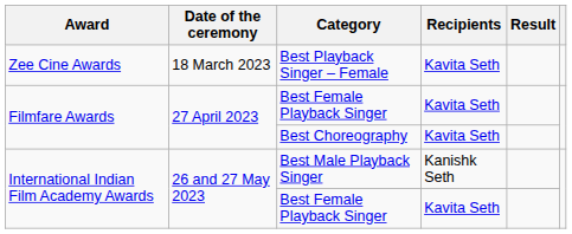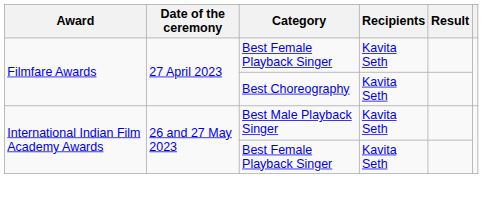- row: Zee Cine Awards | 18 March 2023 | Best Playback Singer – Female | Kavita Seth
Best Male Playback Singer | Recipients: Kanishk Seth -> Kavita Seth
